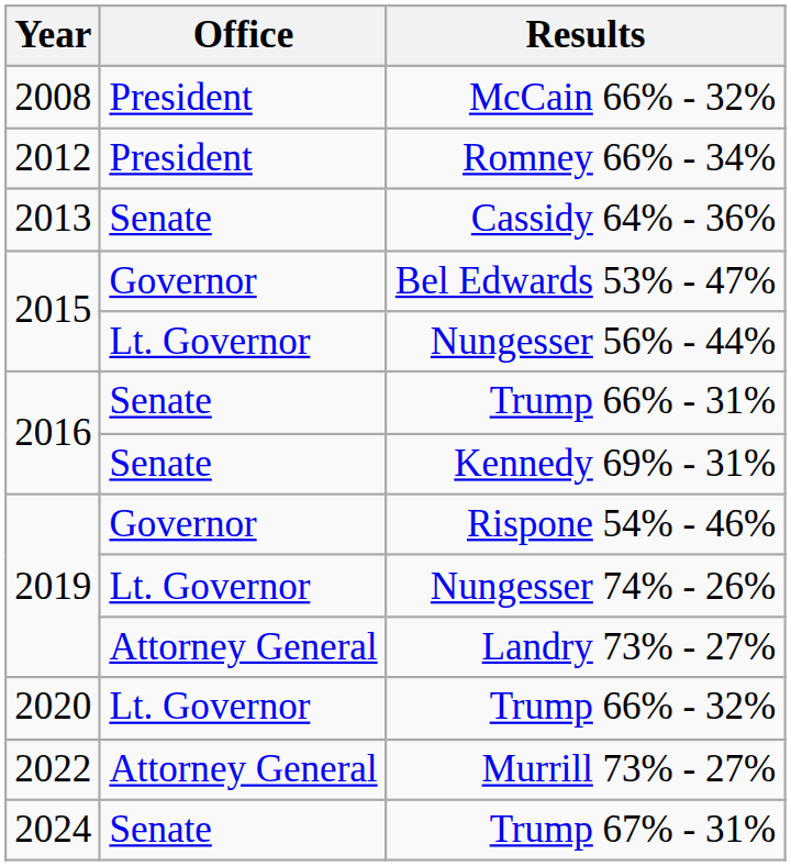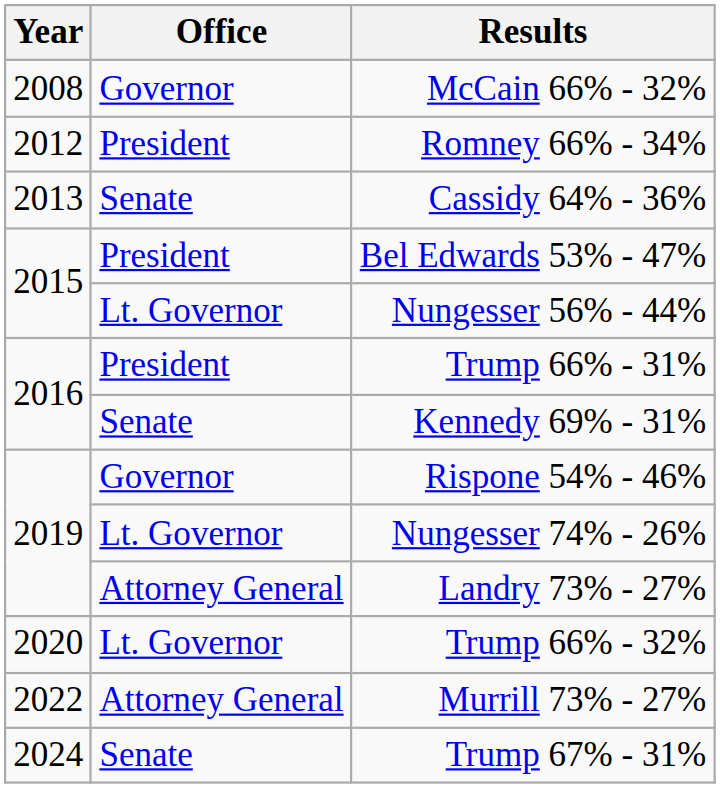McCain 66% - 32% | Office: President -> Governor
Bel Edwards 53% - 47% | Office: Governor -> President
Trump 66% - 31% | Office: Senate -> President
